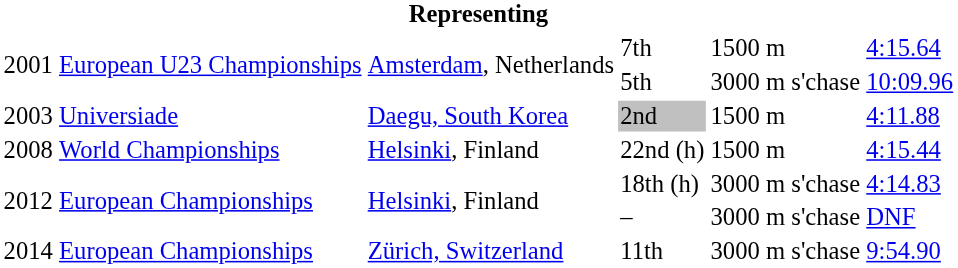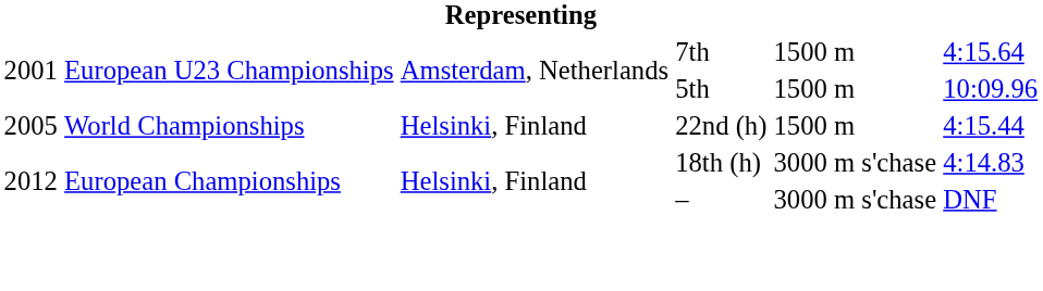5th | column 5: 3000 m s'chase -> 1500 m
- row: 2003 | Universiade | Daegu, South Korea | 2nd | 1500 m | 4:11.88
22nd (h) | column 1: 2008 -> 2005
- row: 2014 | European Championships | Zürich, Switzerland | 11th | 3000 m s'chase | 9:54.90
